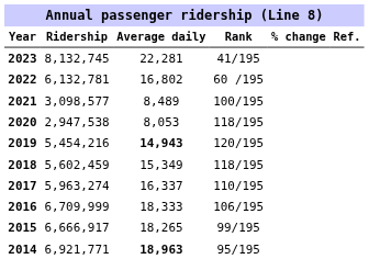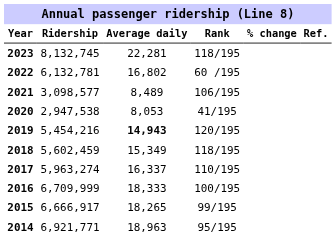2023 | Rank: 41/195 -> 118/195
2021 | Rank: 100/195 -> 106/195
2020 | Rank: 118/195 -> 41/195
2016 | Rank: 106/195 -> 100/195
2014 | Average daily: bold -> normal
